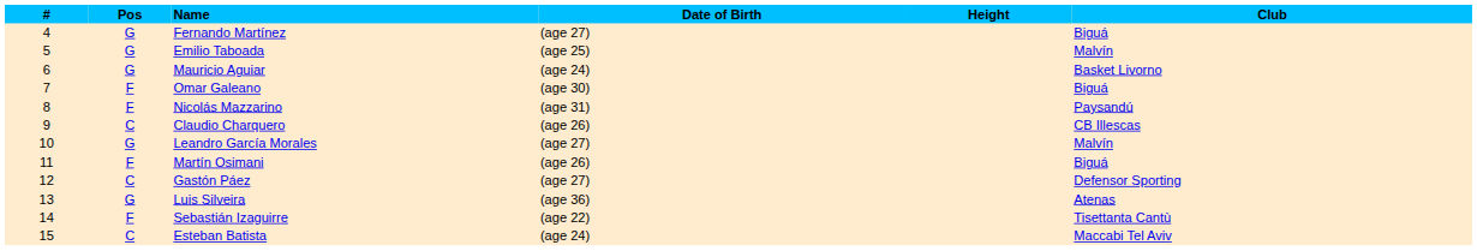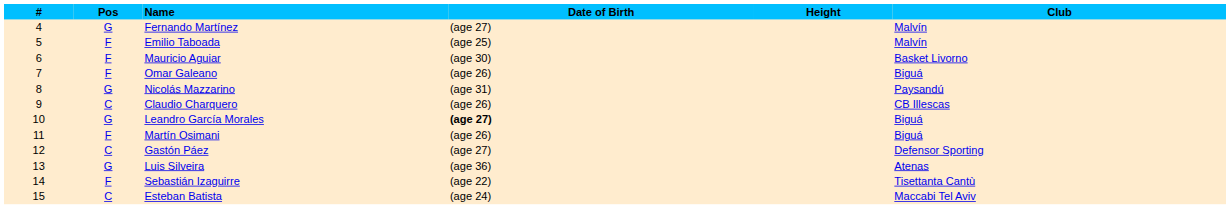Fernando Martínez | Club: Biguá -> Malvín
Emilio Taboada | Pos: G -> F
Mauricio Aguiar | Pos: G -> F
Mauricio Aguiar | Date of Birth: (age 24) -> (age 30)
Omar Galeano | Date of Birth: (age 30) -> (age 26)
Nicolás Mazzarino | Pos: F -> G
Leandro García Morales | Date of Birth: normal -> bold
Leandro García Morales | Club: Malvín -> Biguá
